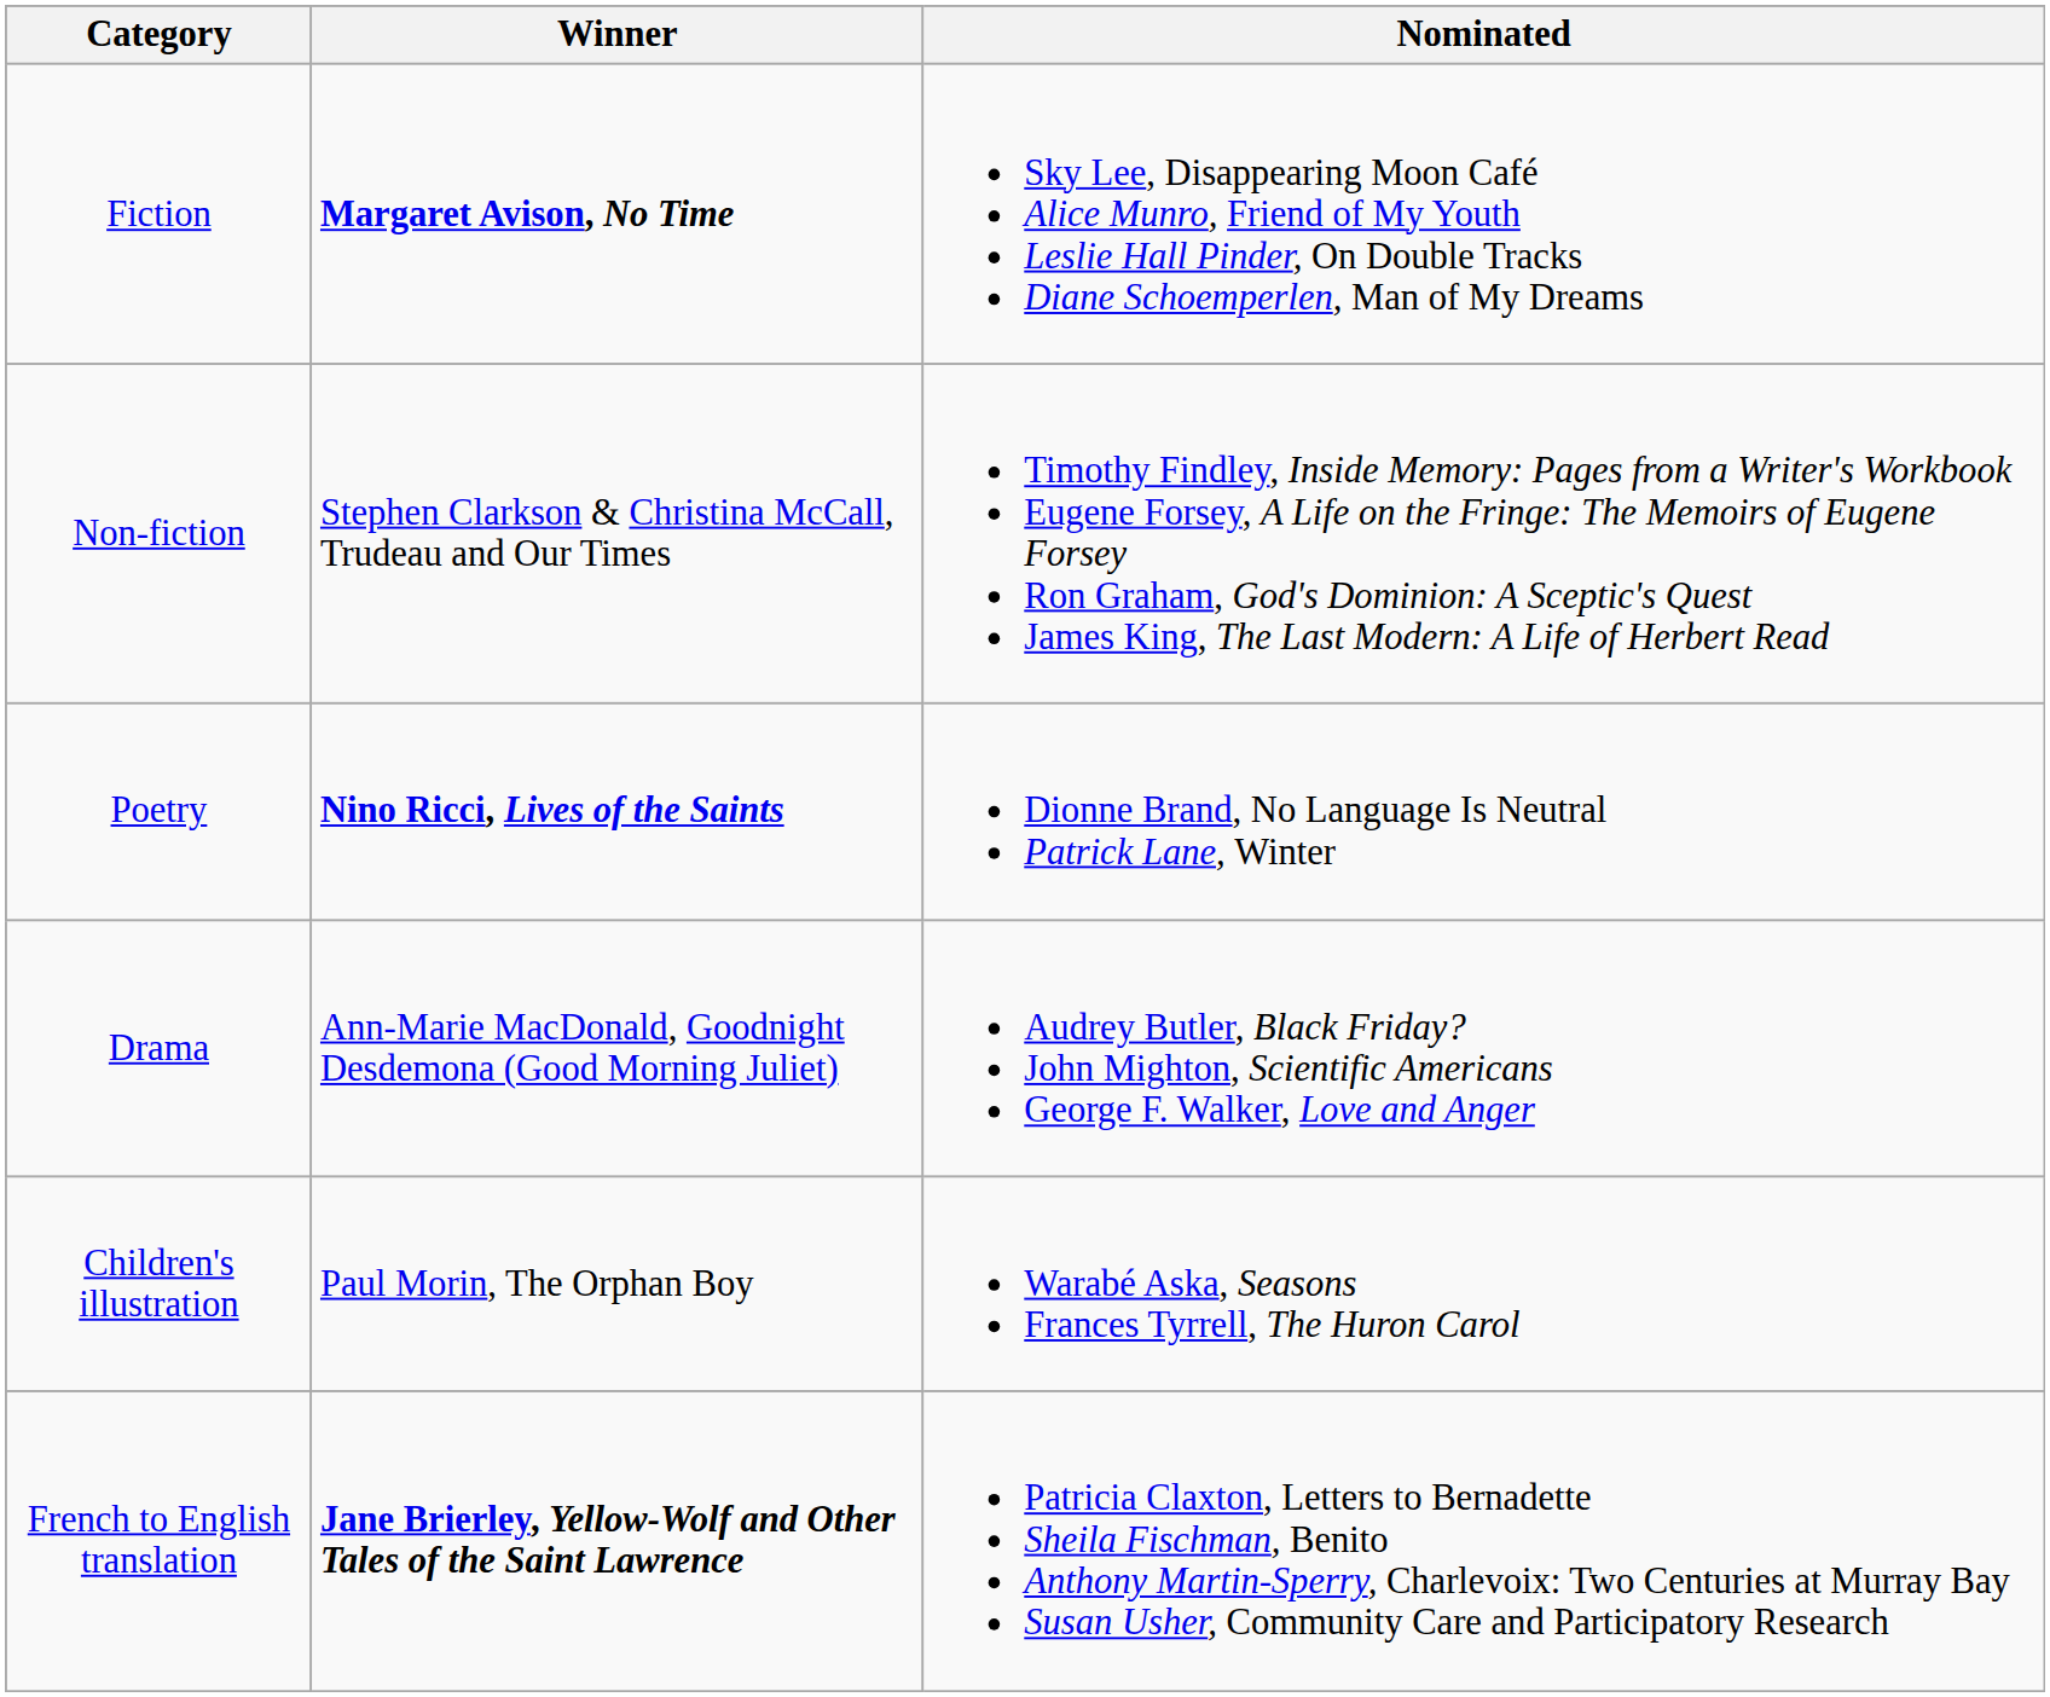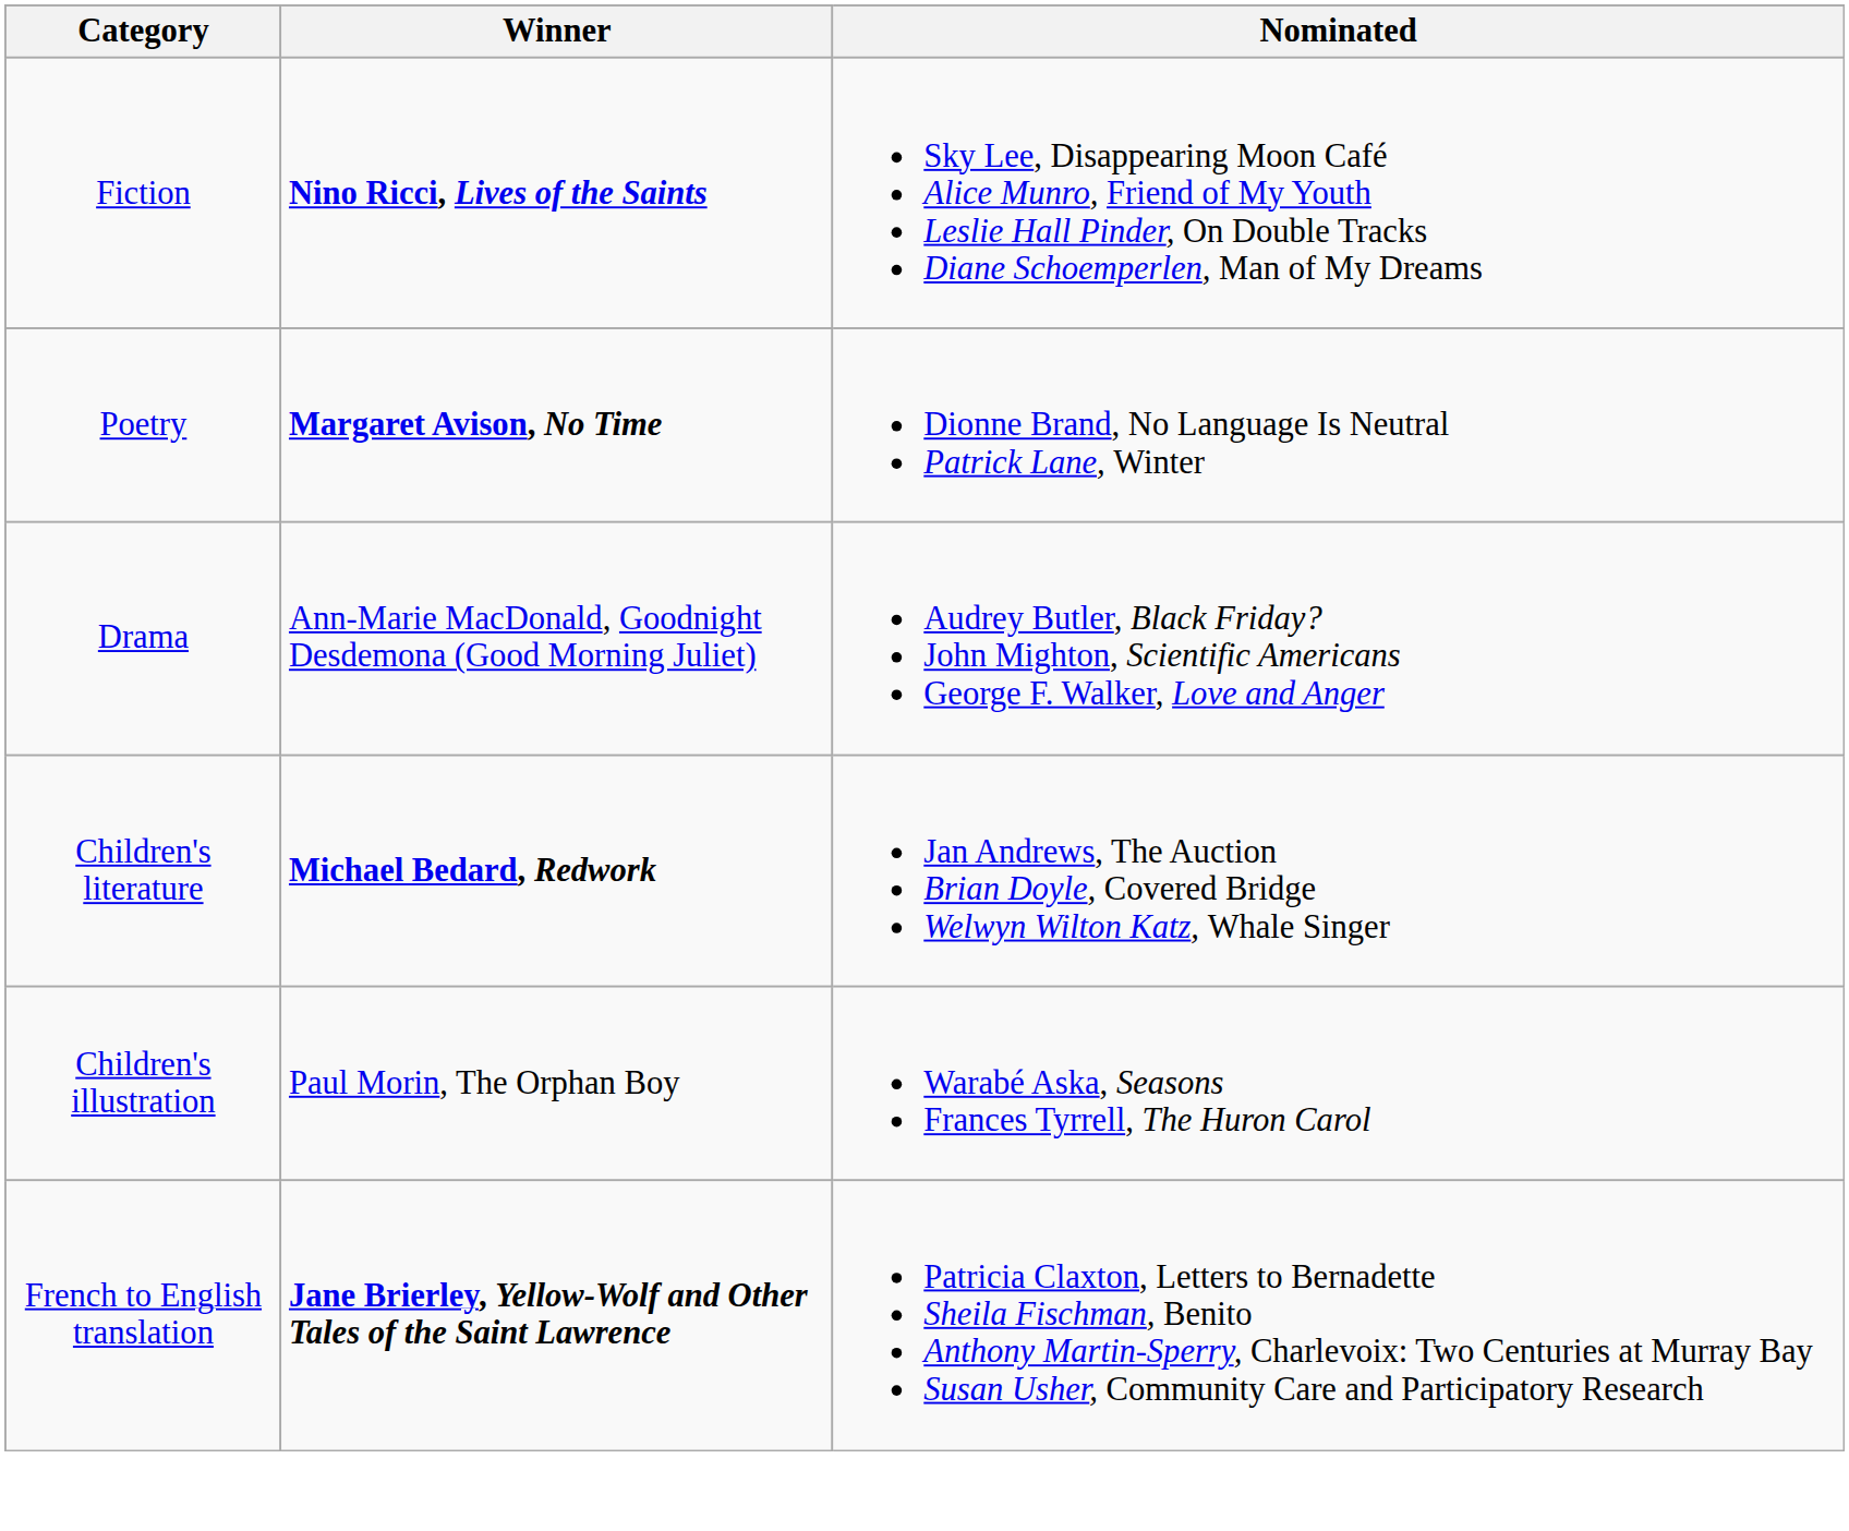Fiction | Winner: Margaret Avison, No Time -> Nino Ricci, Lives of the Saints
- row: Non-fiction | Stephen Clarkson & Christina McCall, Trudeau and Our Times | Timothy Findley, Inside Memory: Pages from a Writer's Workbook Eugene Forsey, A Life on the Fringe: The Memoirs of Eugene Forsey Ron Graham, God's Dominion: A Sceptic's Quest James King, The Last Modern: A Life of Herbert Read
Poetry | Winner: Nino Ricci, Lives of the Saints -> Margaret Avison, No Time
+ row: Children's literature | Michael Bedard, Redwork | Jan Andrews, The Auction Brian Doyle, Covered Bridge Welwyn Wilton Katz, Whale Singer
